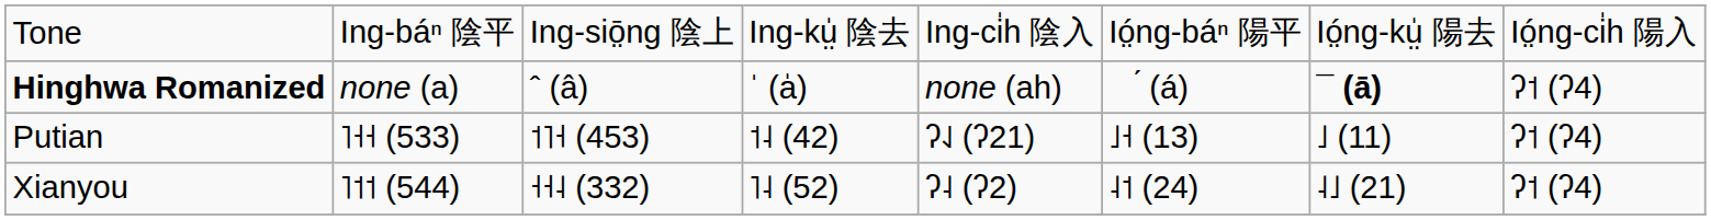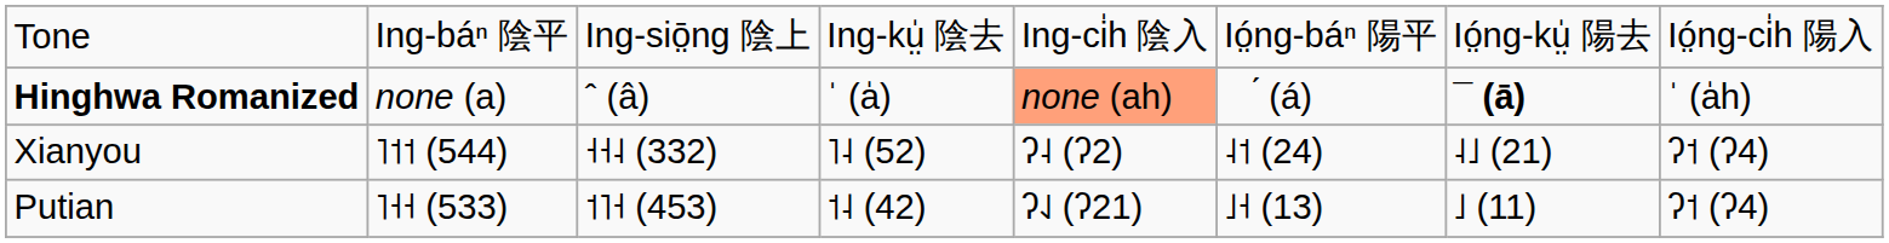Hinghwa Romanized | column 5: no background -> lightsalmon background
Hinghwa Romanized | column 8: ʔ˦ (ʔ4) -> ˈ (a̍h)
rows swapped: Putian <-> Xianyou
